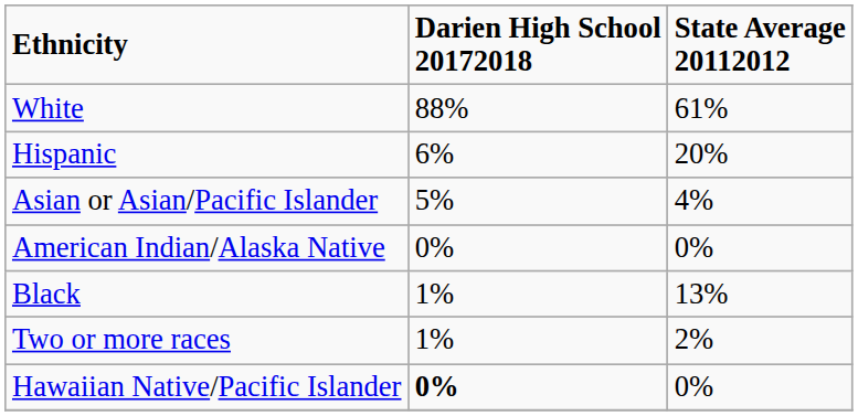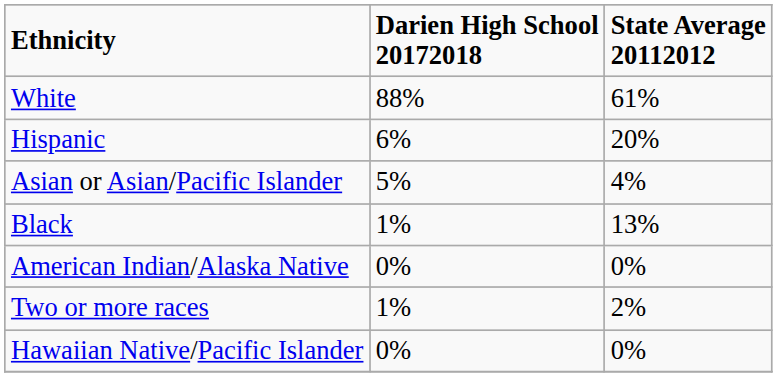rows swapped: Black <-> American Indian/Alaska Native
Hawaiian Native/Pacific Islander | Darien High School 20172018: bold -> normal
